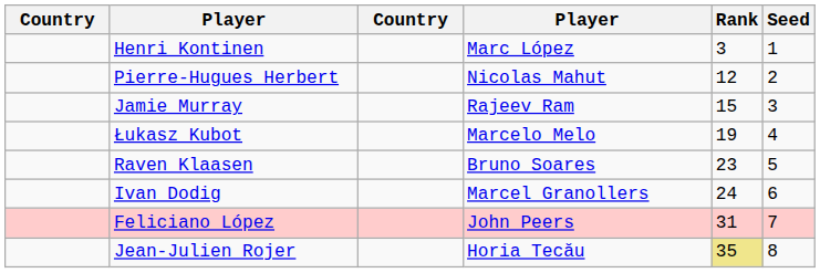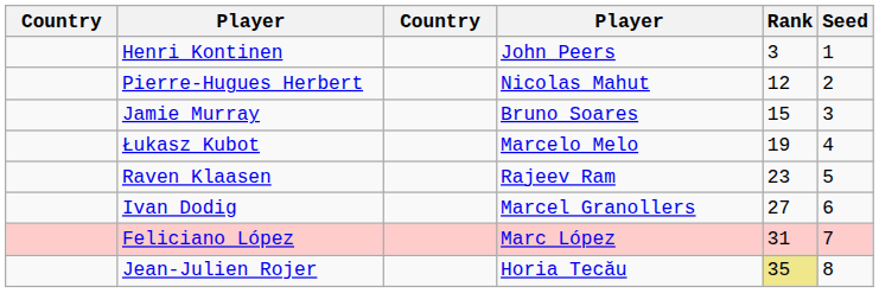Henri Kontinen | column 4: Marc López -> John Peers
Jamie Murray | column 4: Rajeev Ram -> Bruno Soares
Raven Klaasen | column 4: Bruno Soares -> Rajeev Ram
Ivan Dodig | Rank: 24 -> 27
Feliciano López | column 4: John Peers -> Marc López
